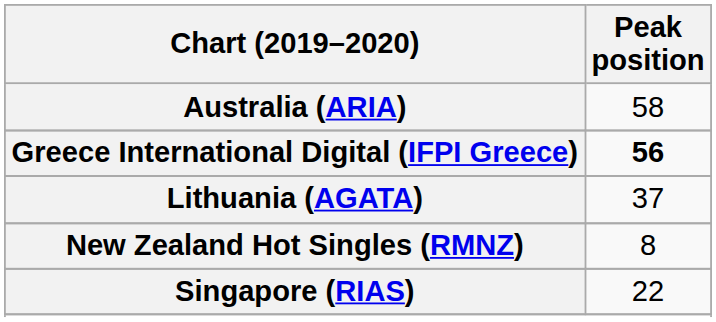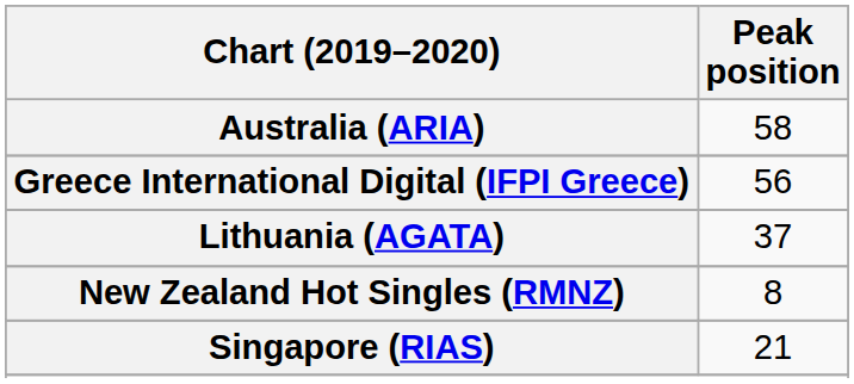Greece International Digital (IFPI Greece) | Peak position: bold -> normal
Singapore (RIAS) | Peak position: 22 -> 21
